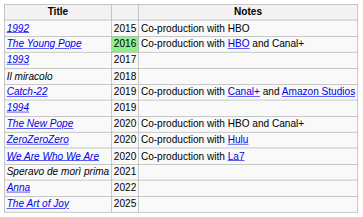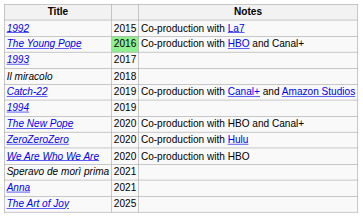1992 | Notes: Co-production with HBO -> Co-production with La7
We Are Who We Are | Notes: Co-production with La7 -> Co-production with HBO
Anna | column 2: 2022 -> 2021
